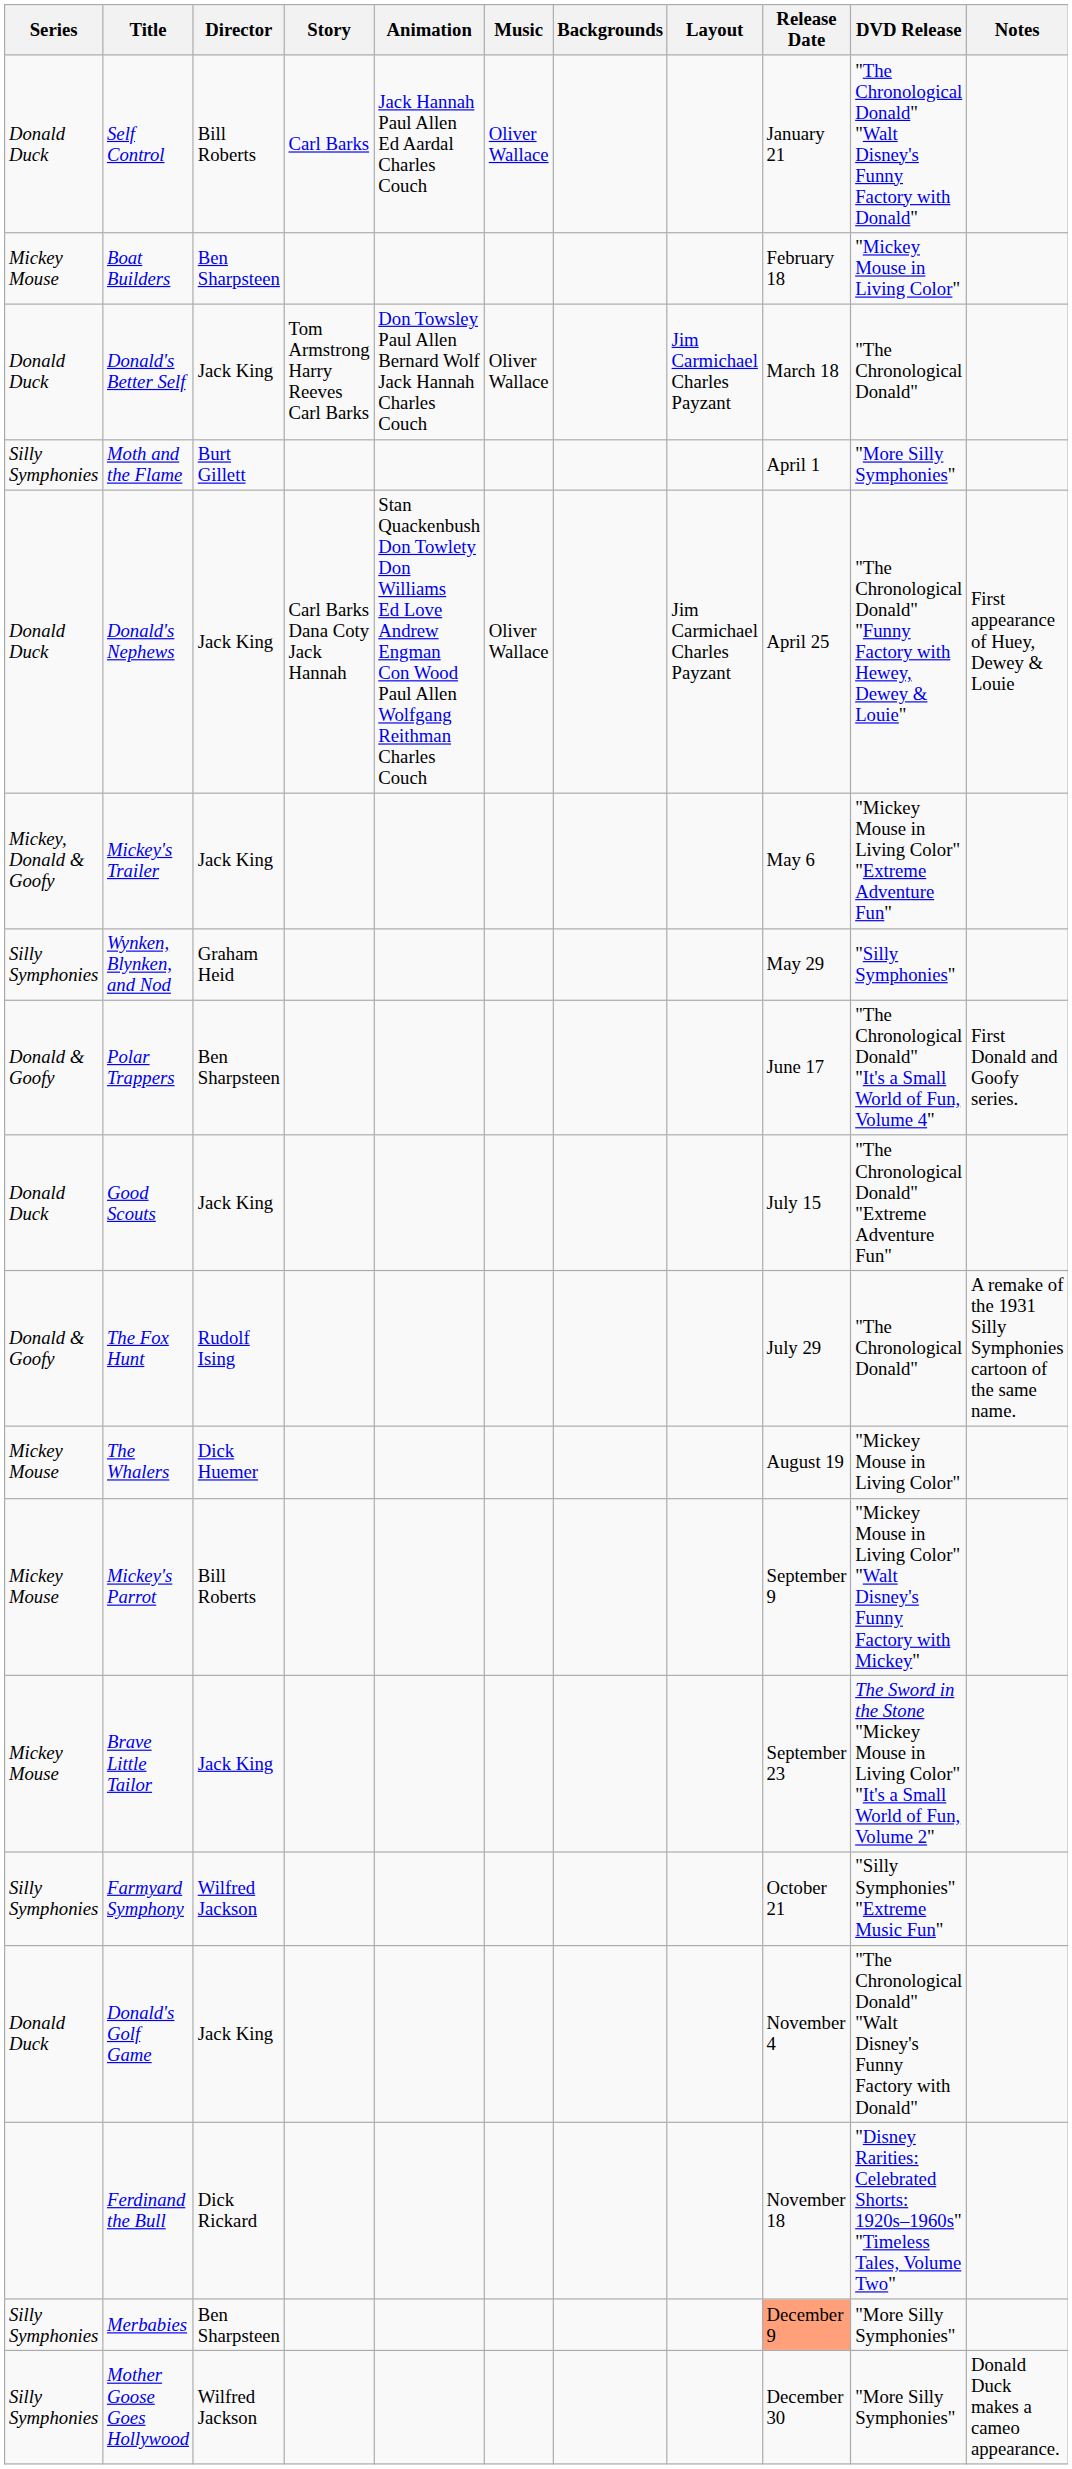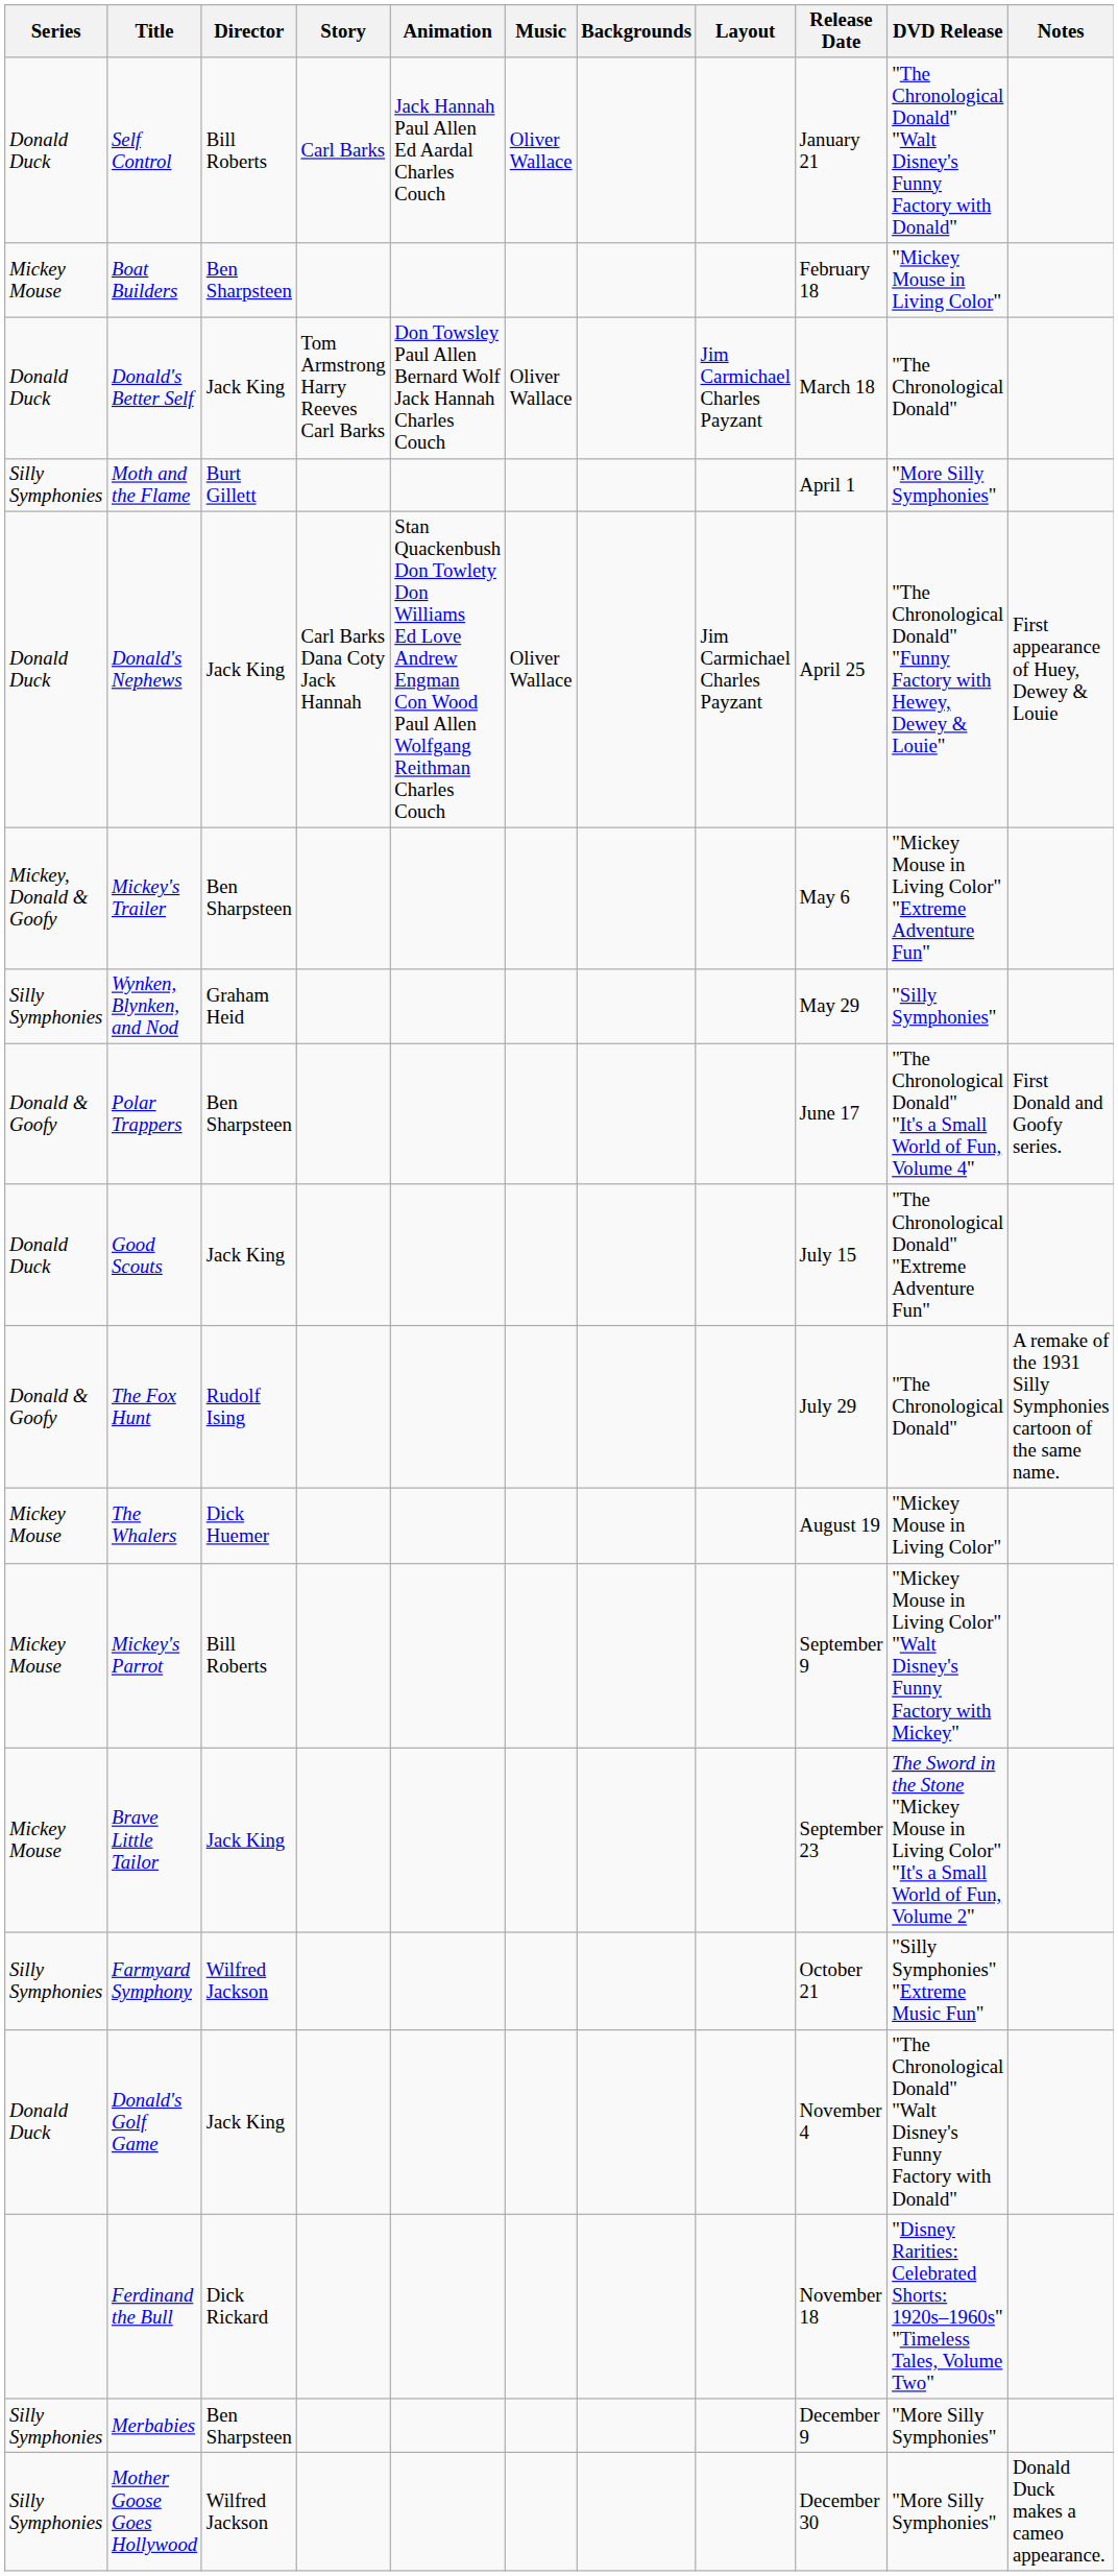Mickey's Trailer | Director: Jack King -> Ben Sharpsteen
Merbabies | Release Date: lightsalmon background -> no background
